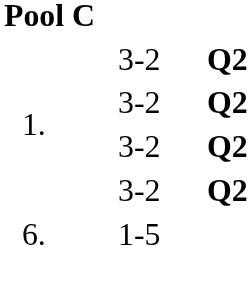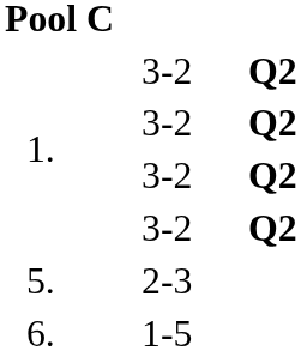+ row: 5. | 2-3
